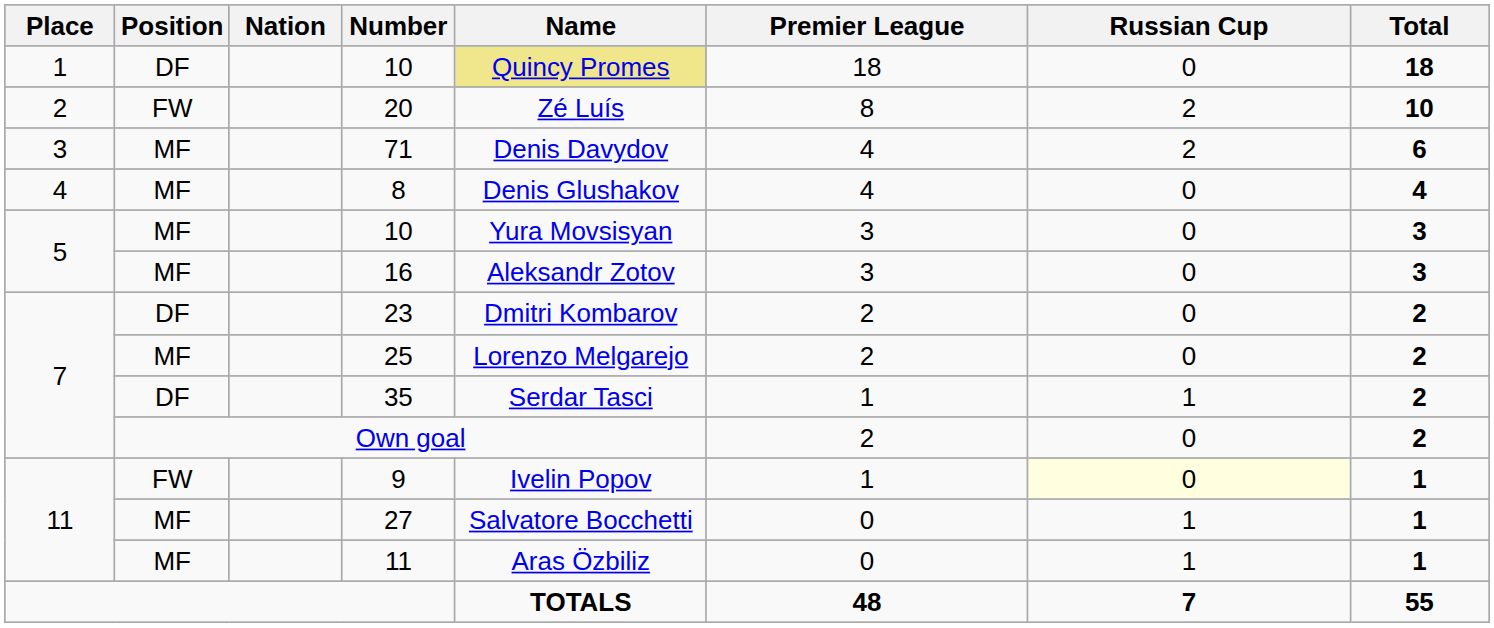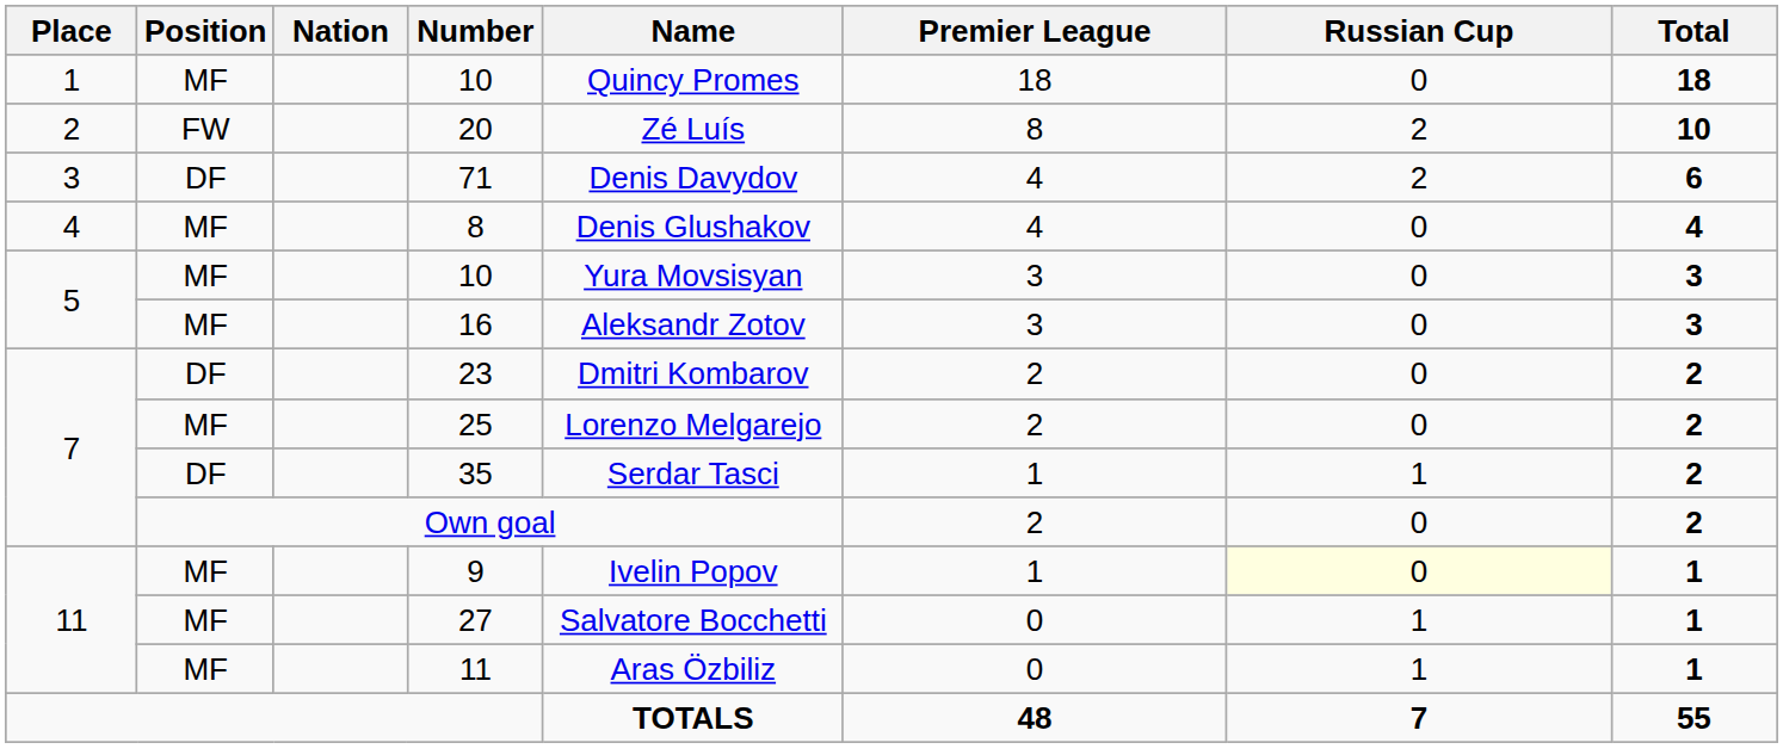1 / 10 | Position: DF -> MF
1 / 10 | Name: khaki background -> no background
71 | Position: MF -> DF
9 | Position: FW -> MF
